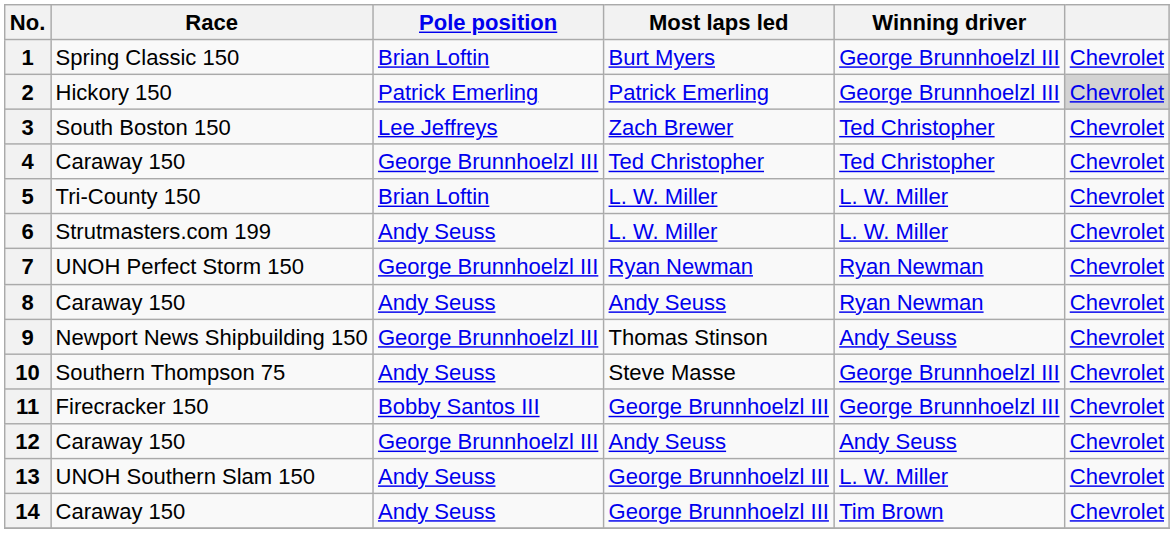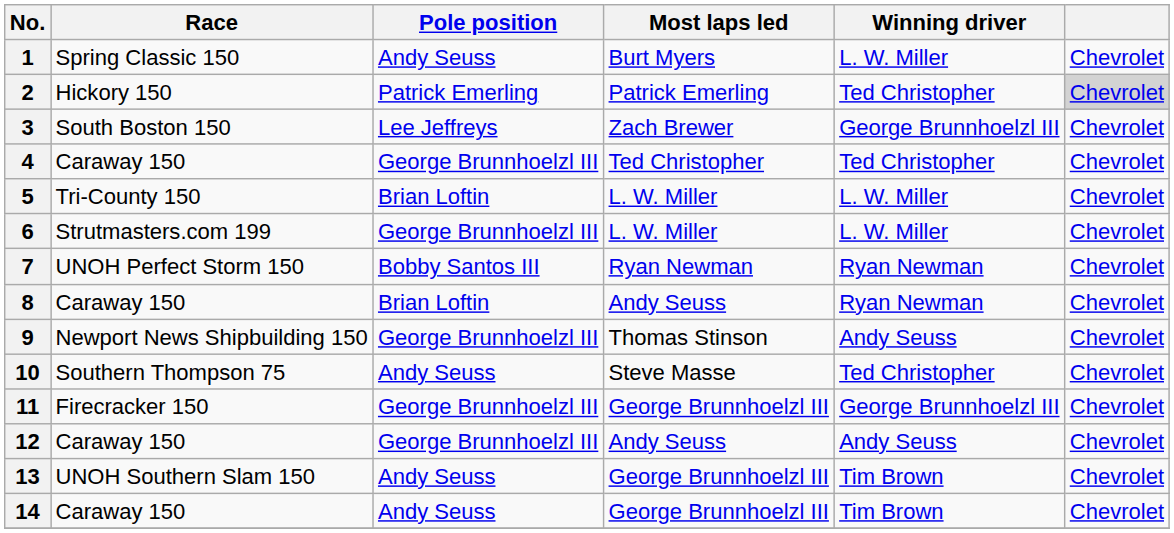1 | Pole position: Brian Loftin -> Andy Seuss
1 | Winning driver: George Brunnhoelzl III -> L. W. Miller
2 | Winning driver: George Brunnhoelzl III -> Ted Christopher
3 | Winning driver: Ted Christopher -> George Brunnhoelzl III
6 | Pole position: Andy Seuss -> George Brunnhoelzl III
7 | Pole position: George Brunnhoelzl III -> Bobby Santos III
8 | Pole position: Andy Seuss -> Brian Loftin
10 | Winning driver: George Brunnhoelzl III -> Ted Christopher
11 | Pole position: Bobby Santos III -> George Brunnhoelzl III
13 | Winning driver: L. W. Miller -> Tim Brown
